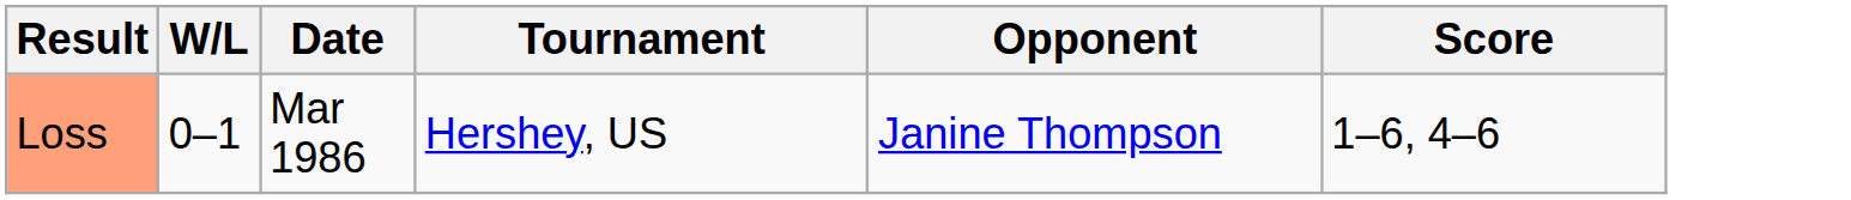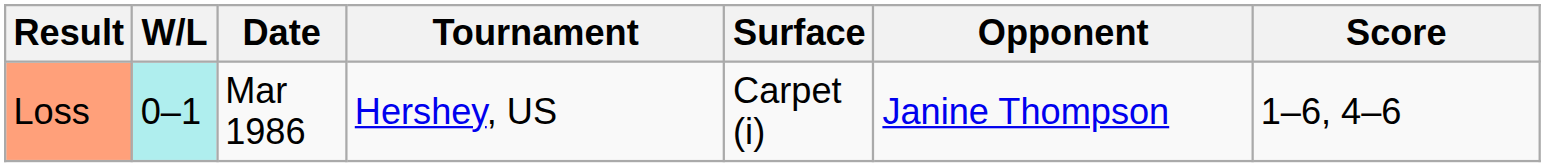+ column: Surface | Carpet (i)
Loss | W/L: no background -> paleturquoise background
